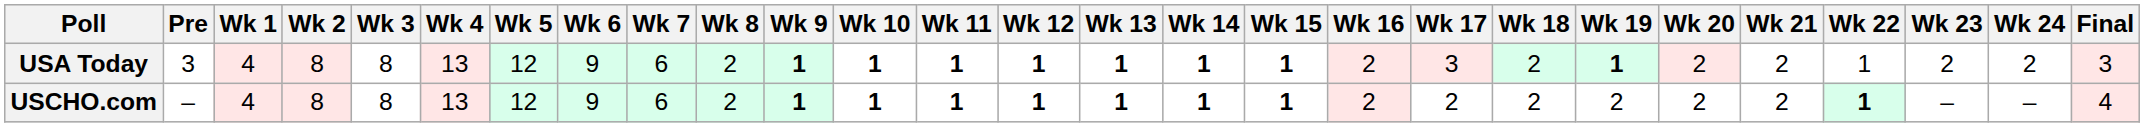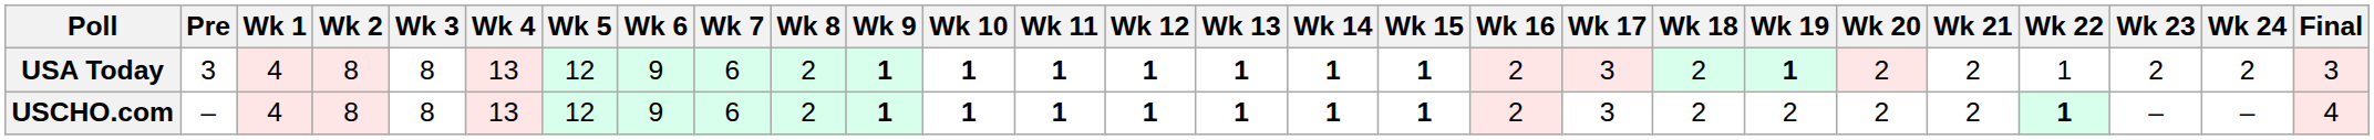USCHO.com | Wk 17: 2 -> 3
